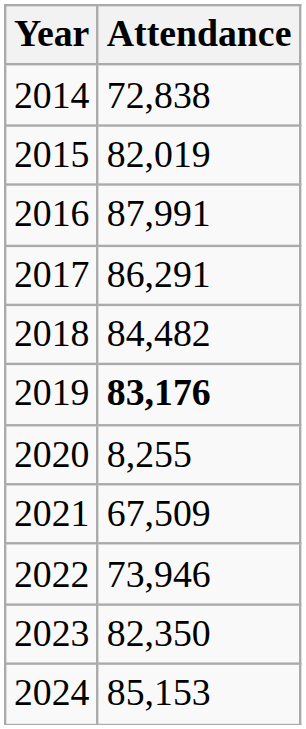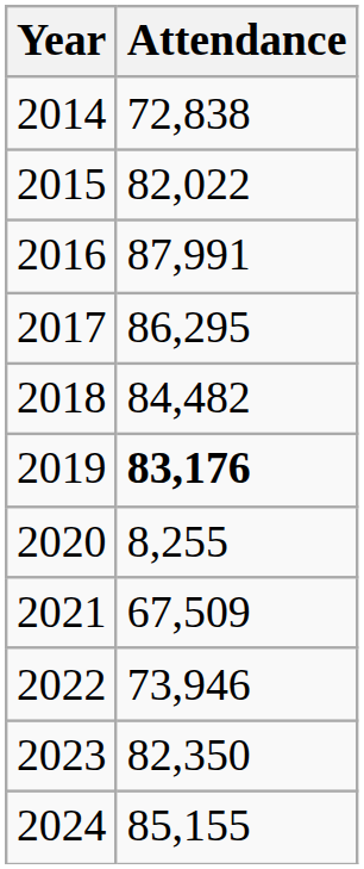2015 | Attendance: 82,019 -> 82,022
2017 | Attendance: 86,291 -> 86,295
2024 | Attendance: 85,153 -> 85,155
